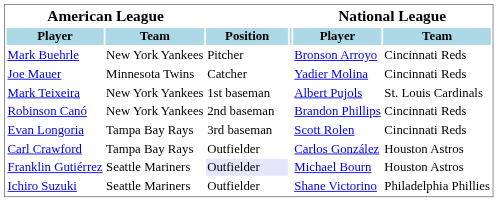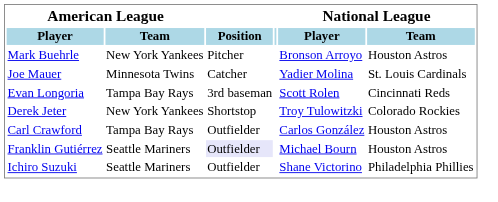Mark Buehrle | National League / Team: Cincinnati Reds -> Houston Astros
Joe Mauer | National League / Team: Cincinnati Reds -> St. Louis Cardinals
- row: Mark Teixeira | New York Yankees | 1st baseman | Albert Pujols | St. Louis Cardinals
- row: Robinson Canó | New York Yankees | 2nd baseman | Brandon Phillips | Cincinnati Reds
+ row: Derek Jeter | New York Yankees | Shortstop | Troy Tulowitzki | Colorado Rockies
